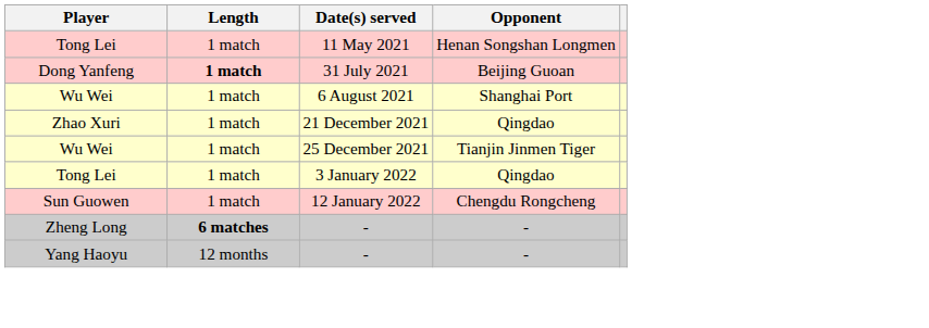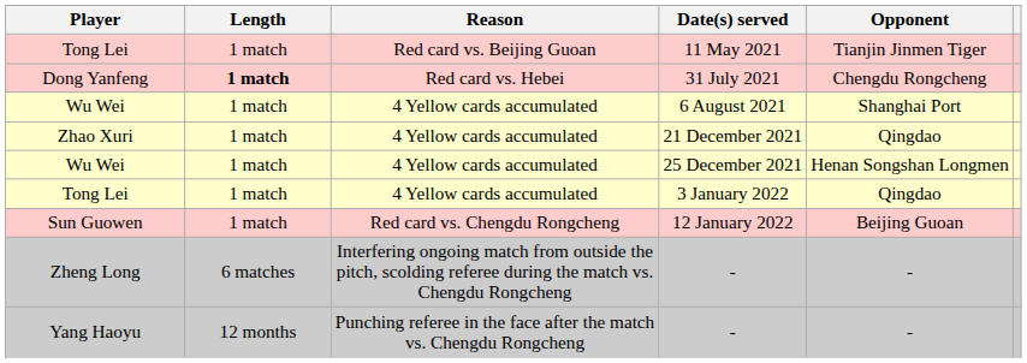+ column: Reason | Red card vs. Beijing Guoan | Red card vs. Hebei | 4 Yellow cards accumulated | 4 Yellow cards accumulated | 4 Yellow cards accumulated | 4 Yellow cards accumulated | Red card vs. Chengdu Rongcheng | Interfering ongoing match from outside the pitch, scolding referee during the match vs. Chengdu Rongcheng | Punching referee in the face after the match vs. Chengdu Rongcheng
11 May 2021 | Opponent: Henan Songshan Longmen -> Tianjin Jinmen Tiger
31 July 2021 | Opponent: Beijing Guoan -> Chengdu Rongcheng
25 December 2021 | Opponent: Tianjin Jinmen Tiger -> Henan Songshan Longmen
12 January 2022 | Opponent: Chengdu Rongcheng -> Beijing Guoan
Zheng Long / - | Length: bold -> normal
